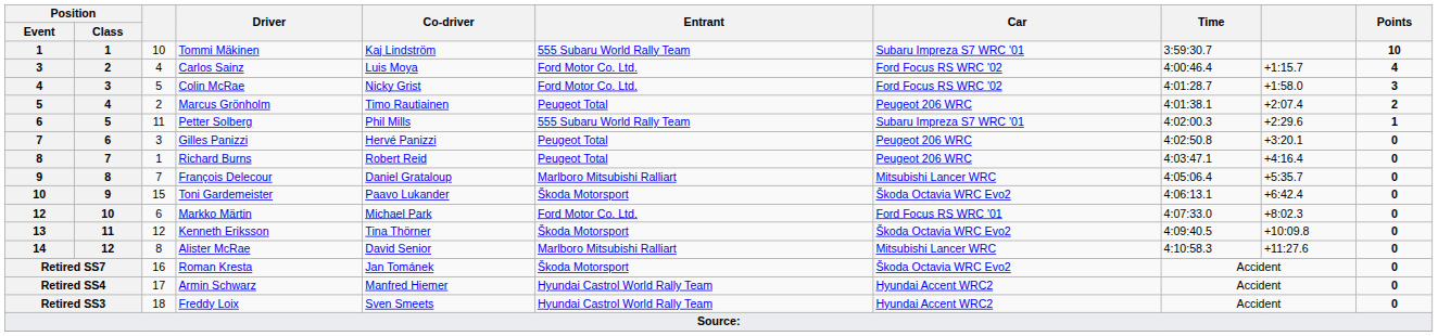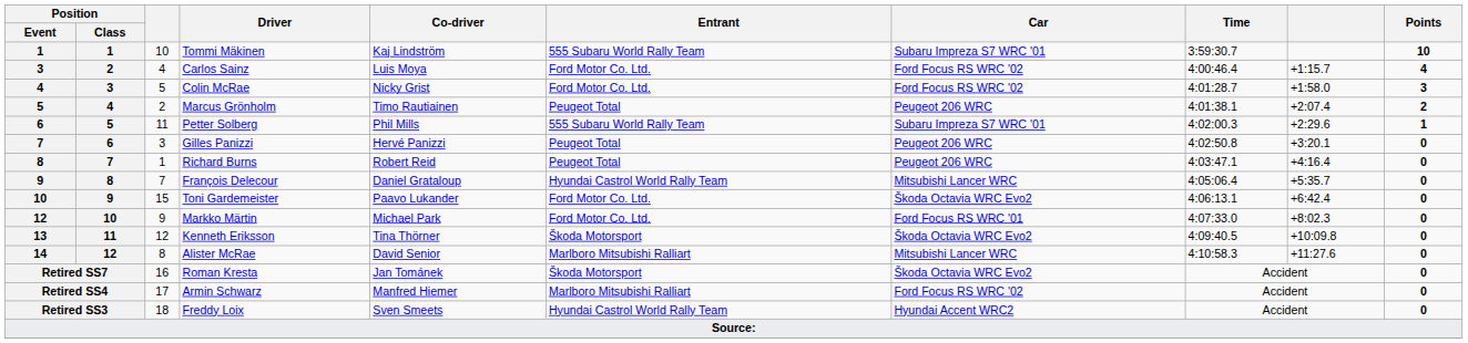François Delecour | Entrant: Marlboro Mitsubishi Ralliart -> Hyundai Castrol World Rally Team
Toni Gardemeister | Entrant: Škoda Motorsport -> Ford Motor Co. Ltd.
Markko Märtin | column 3: 6 -> 9
Armin Schwarz | Entrant: Hyundai Castrol World Rally Team -> Marlboro Mitsubishi Ralliart
Armin Schwarz | Car: Hyundai Accent WRC2 -> Ford Focus RS WRC '02
